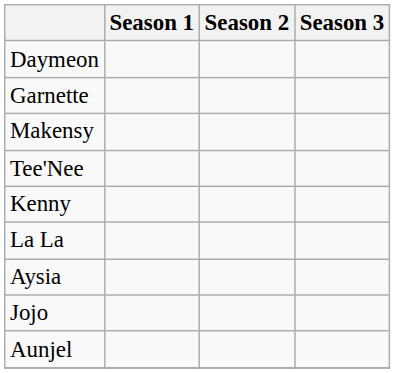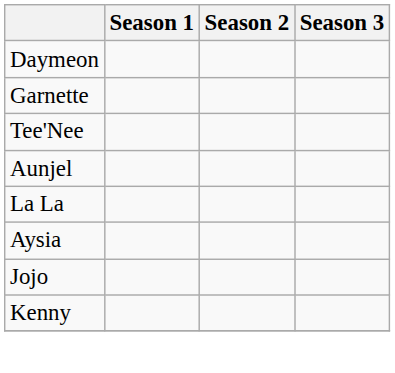- row: Makensy
rows swapped: Aunjel <-> Kenny
